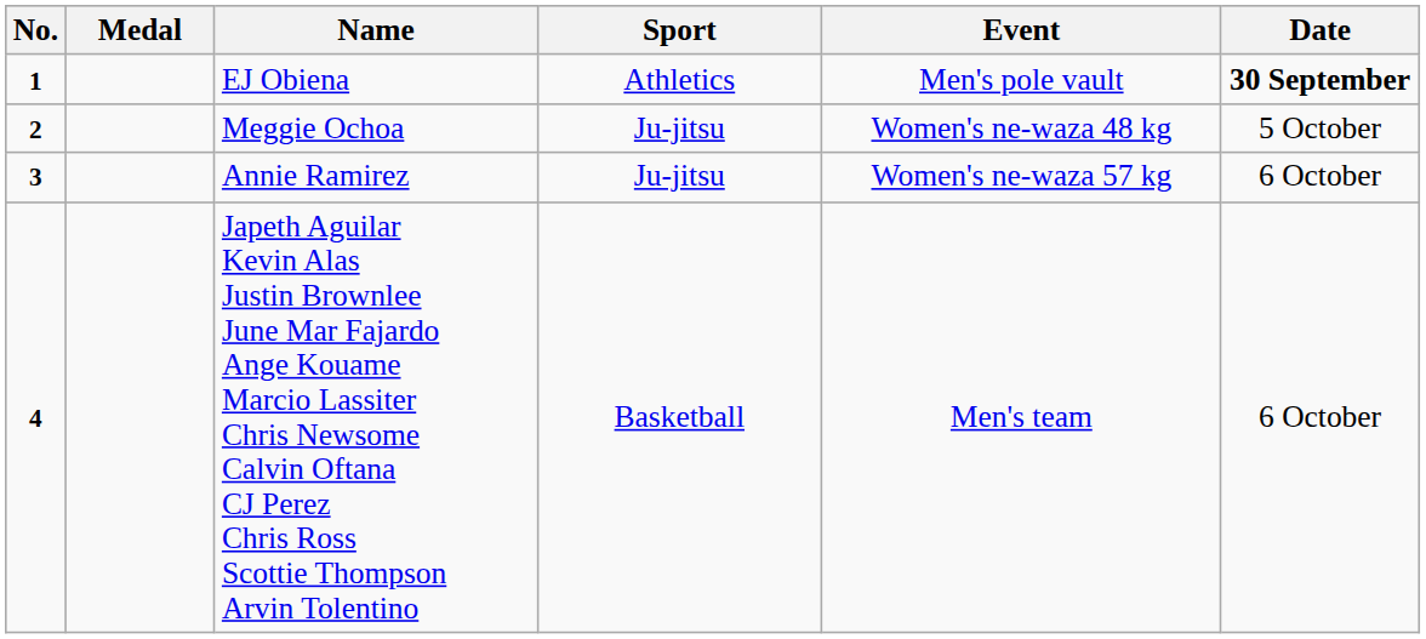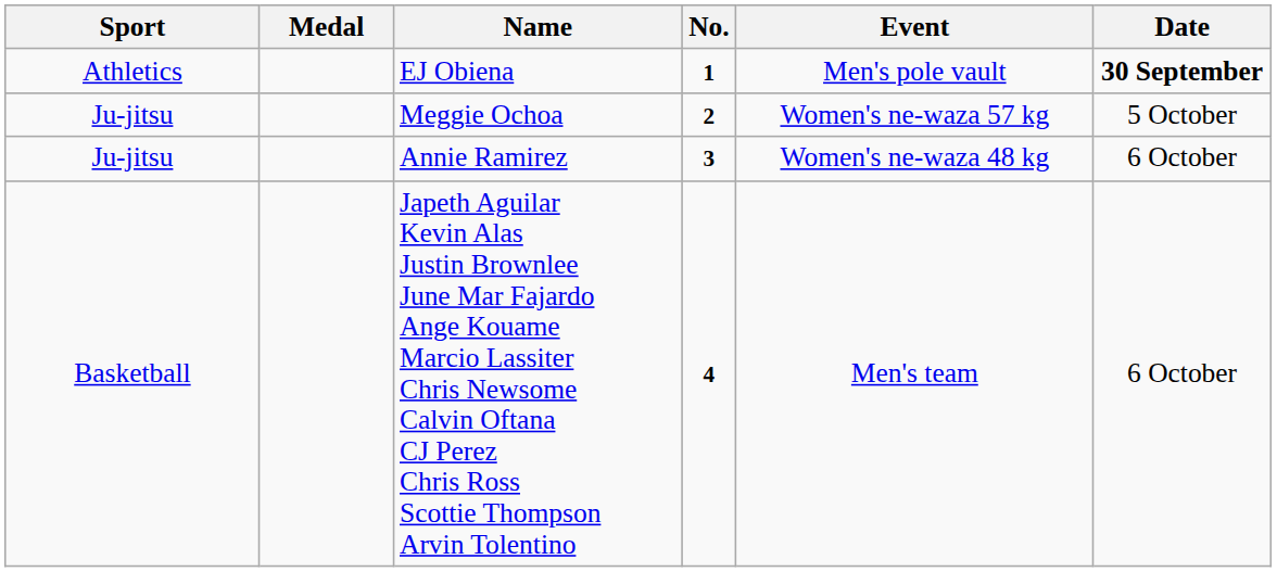columns swapped: No. <-> Sport
Meggie Ochoa | Event: Women's ne-waza 48 kg -> Women's ne-waza 57 kg
Annie Ramirez | Event: Women's ne-waza 57 kg -> Women's ne-waza 48 kg
